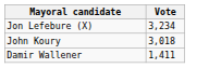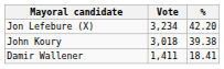+ column: % | 42.20 | 39.38 | 18.41
